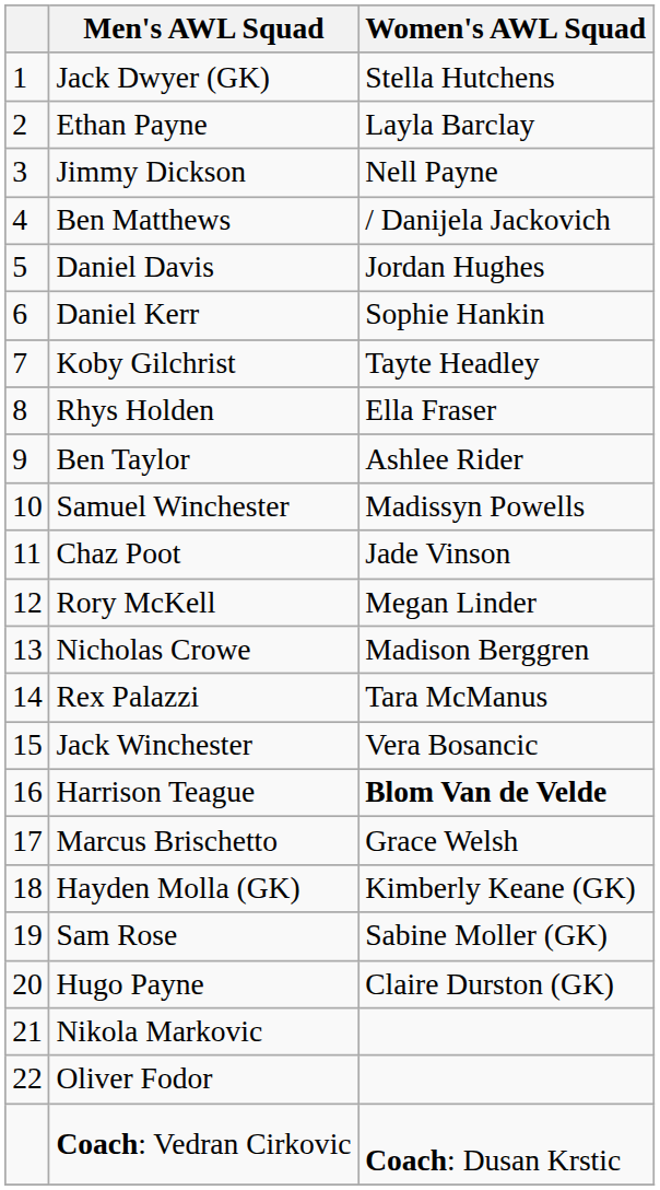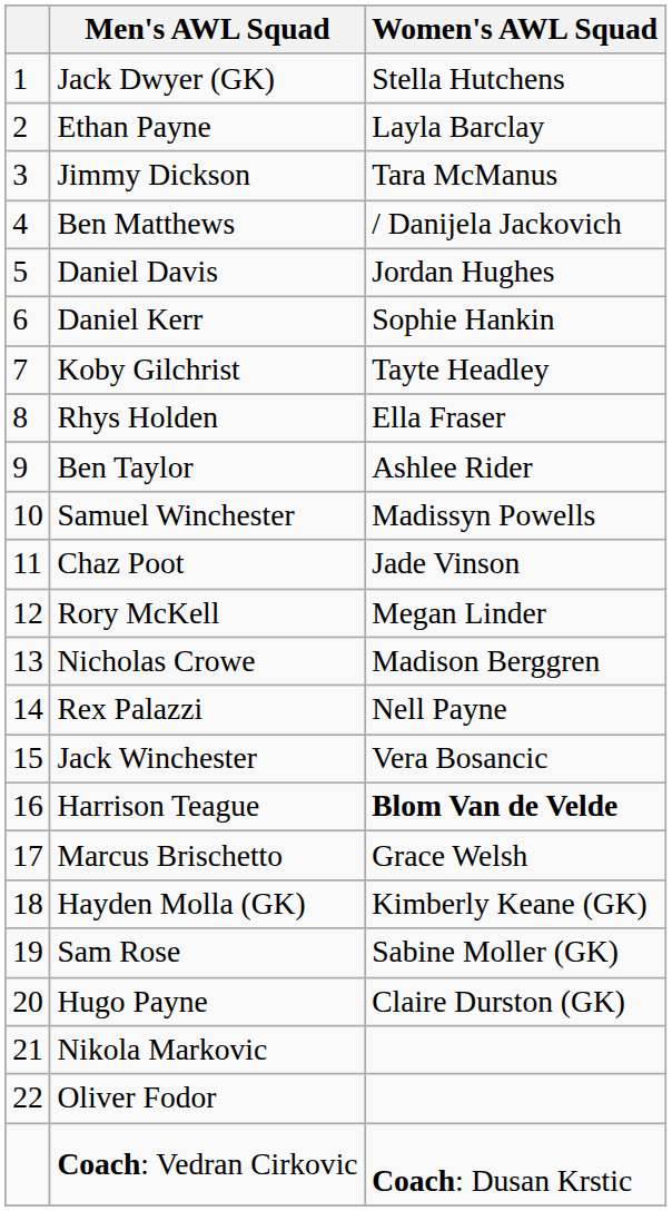Jimmy Dickson | Women's AWL Squad: Nell Payne -> Tara McManus
Rex Palazzi | Women's AWL Squad: Tara McManus -> Nell Payne
